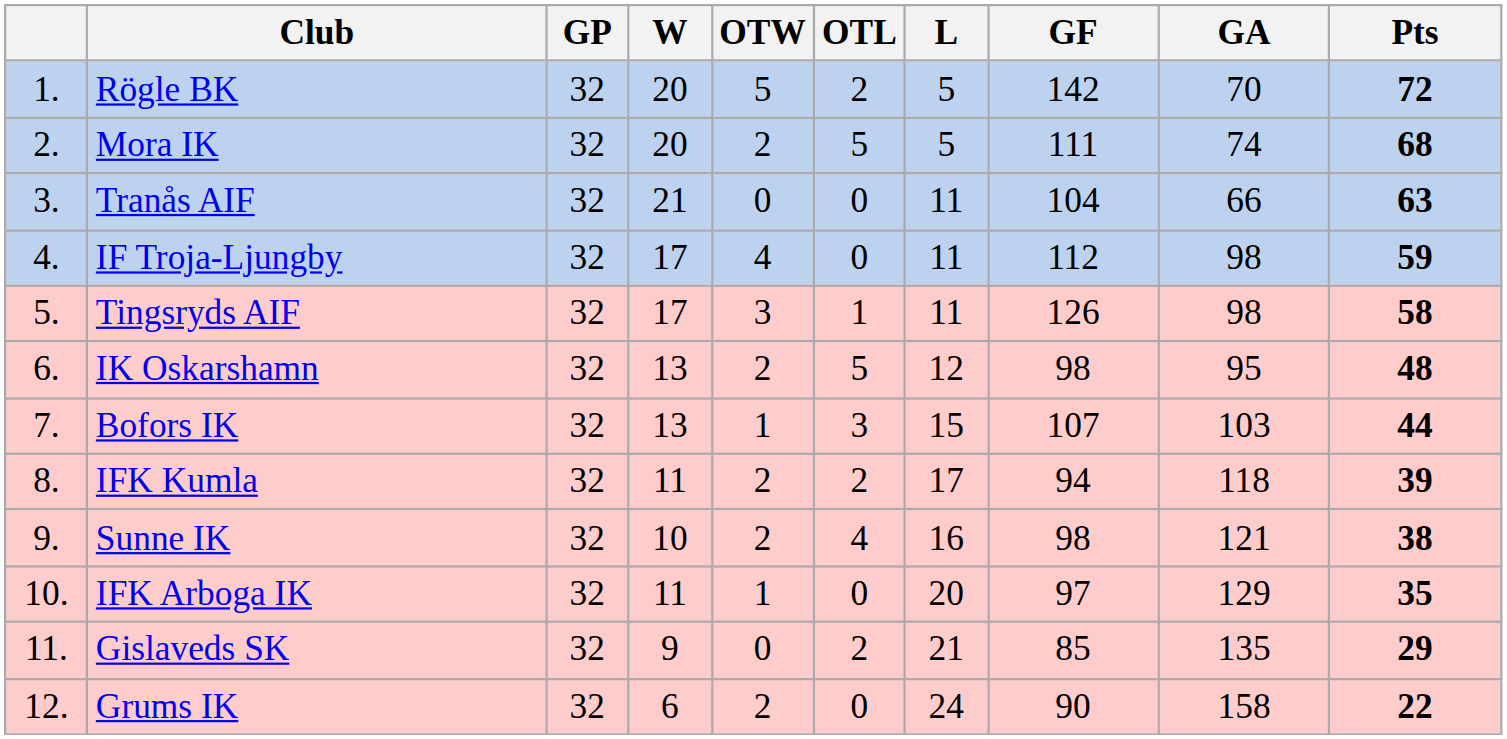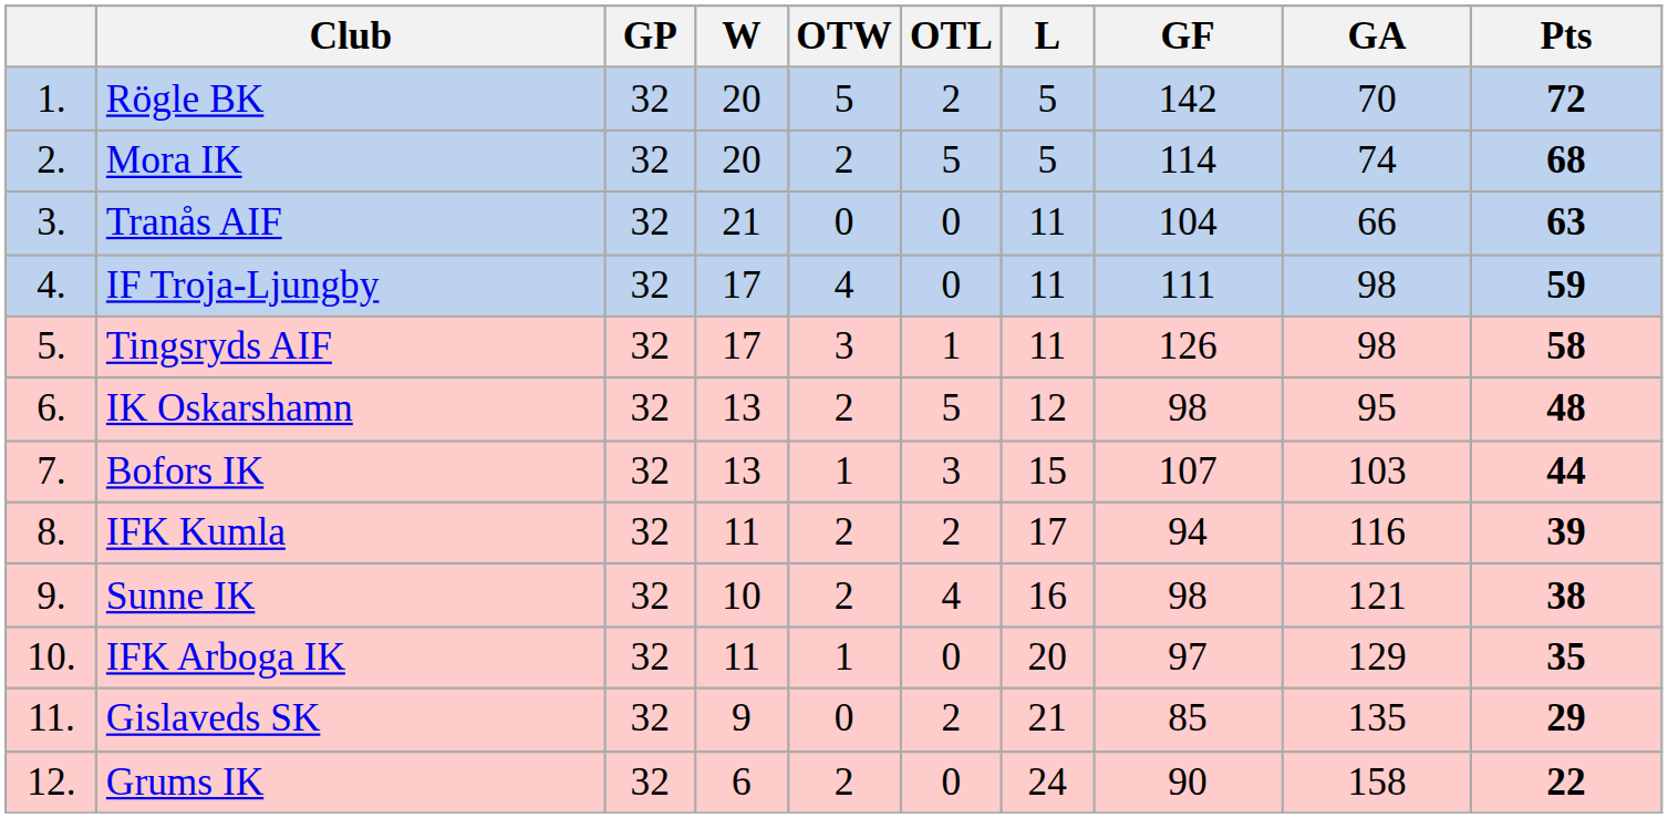Mora IK | GF: 111 -> 114
IF Troja-Ljungby | GF: 112 -> 111
IFK Kumla | GA: 118 -> 116
